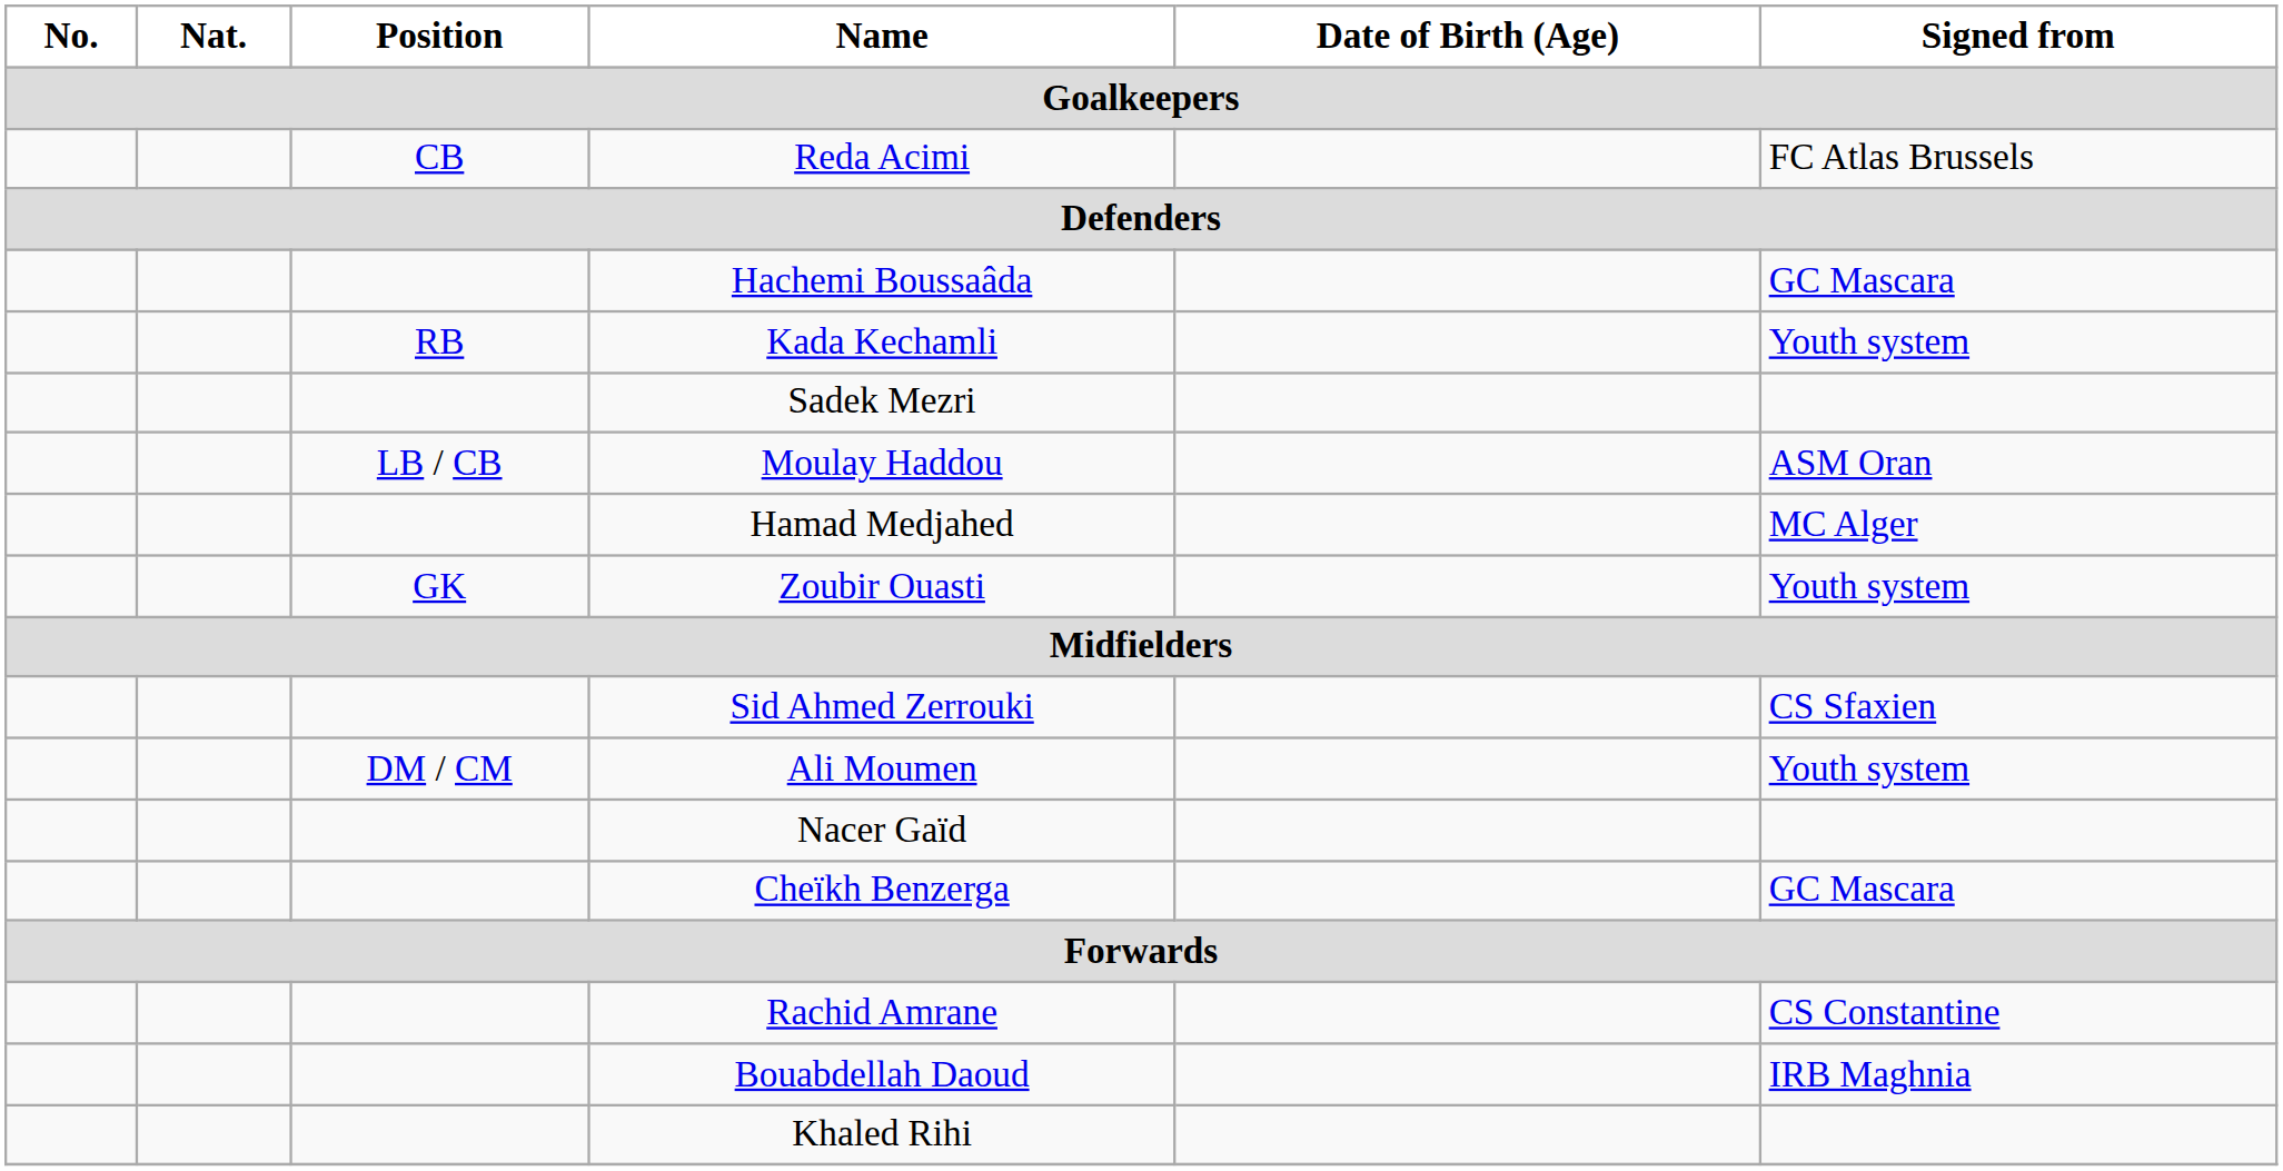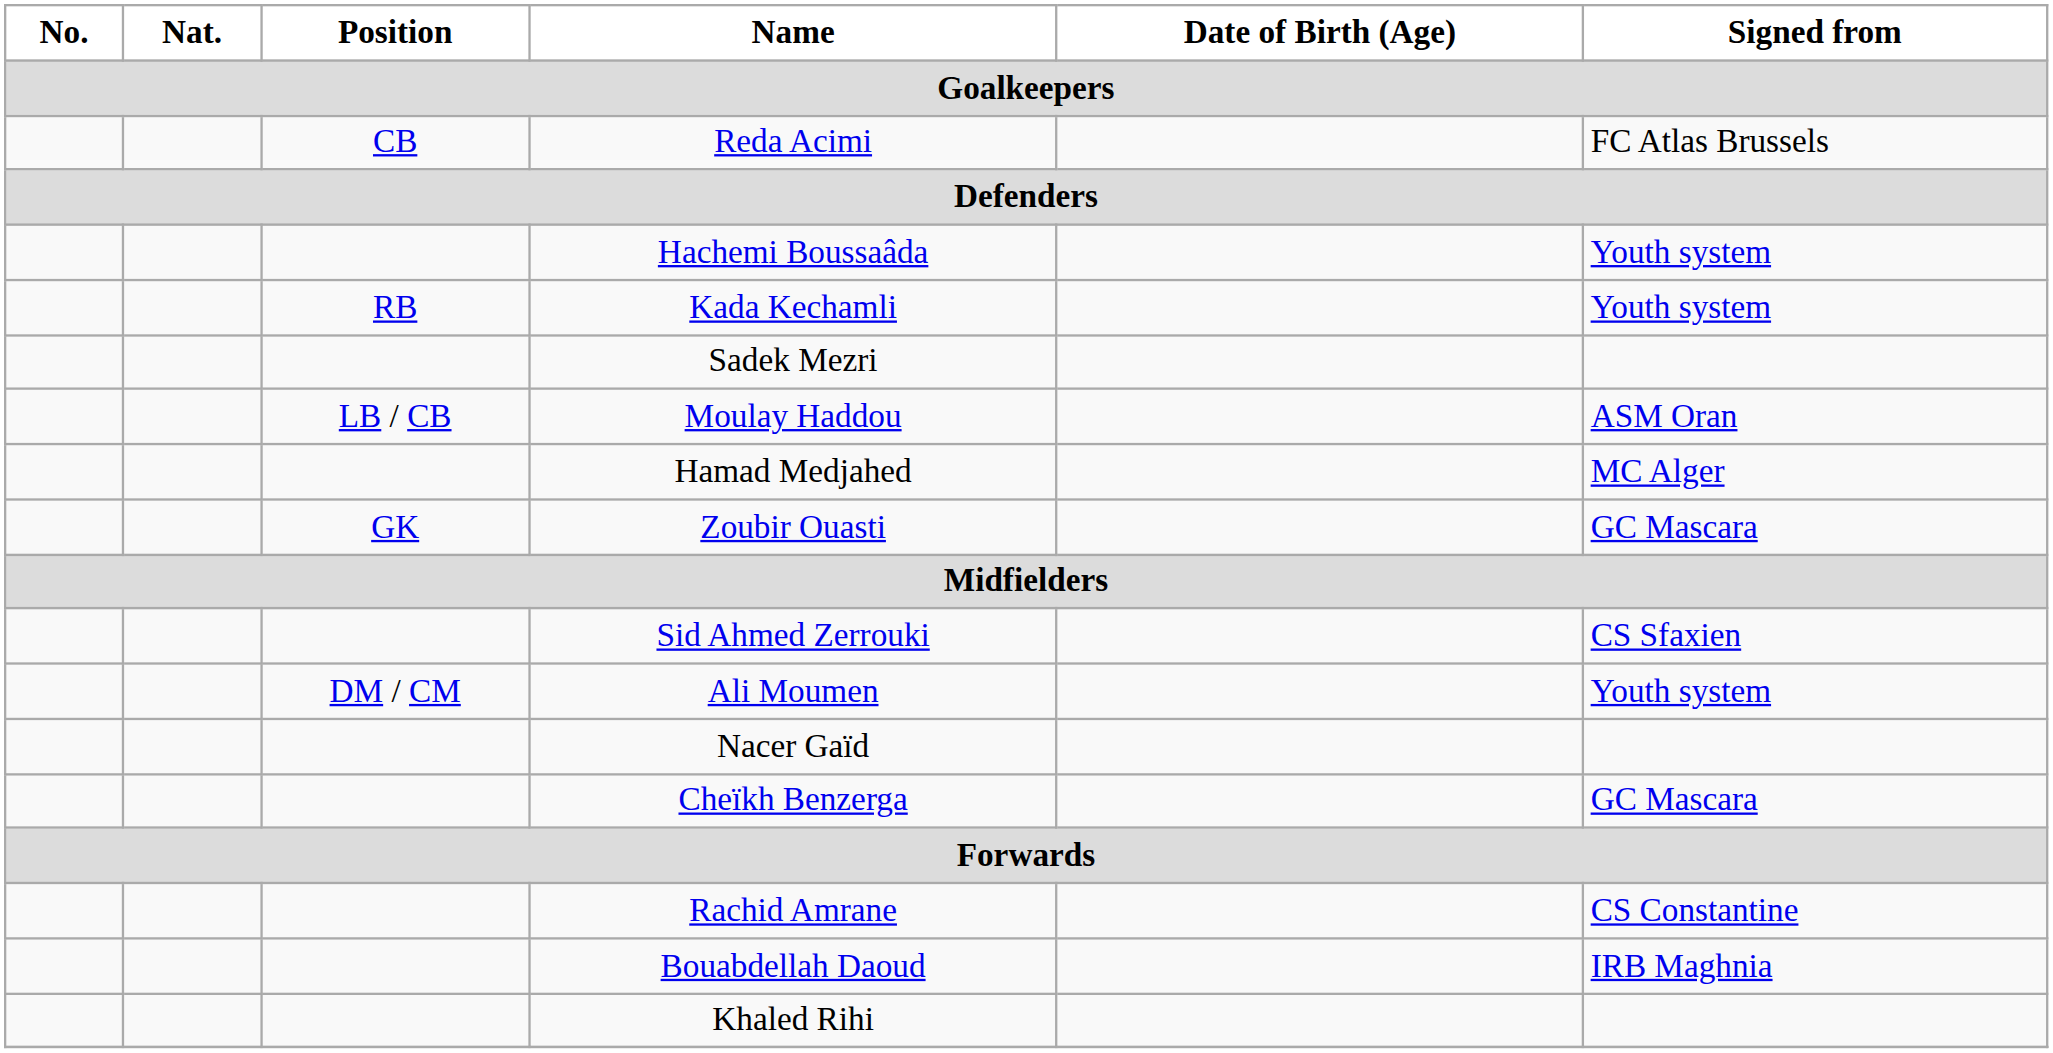Hachemi Boussaâda | Signed from: GC Mascara -> Youth system
Zoubir Ouasti | Signed from: Youth system -> GC Mascara
